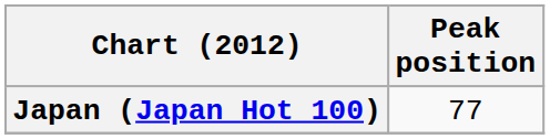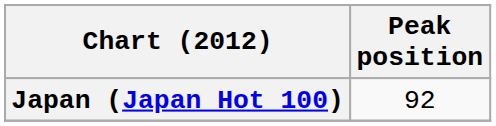Japan (Japan Hot 100) | Peak position: 77 -> 92
